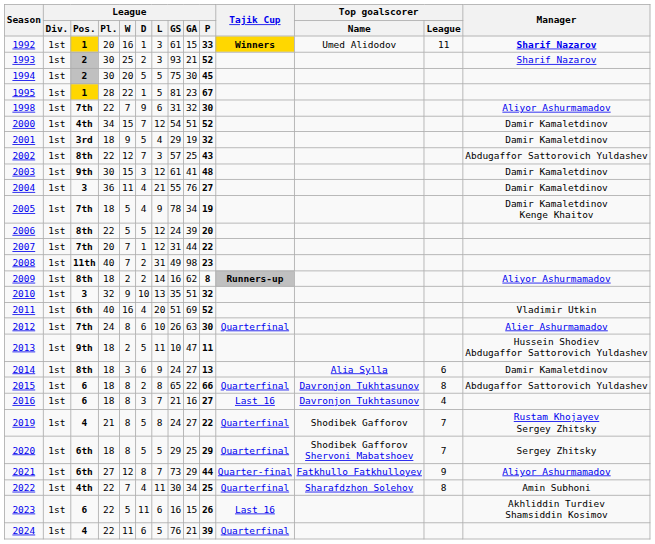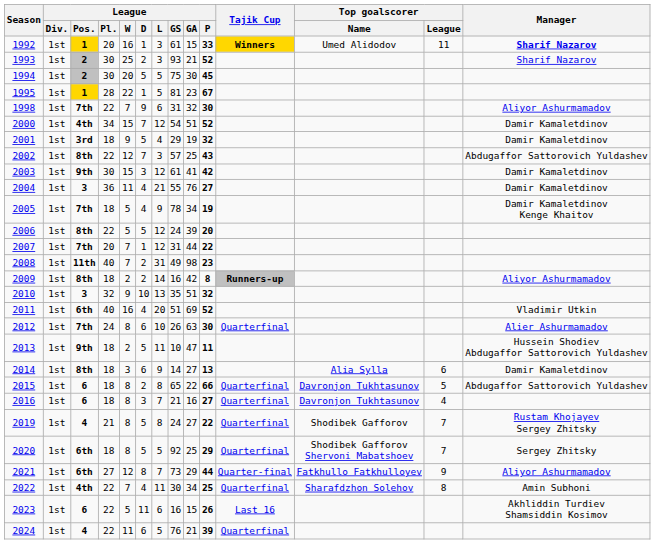2003 | League / P: 48 -> 42
2009 | League / GA: 62 -> 42
2014 | League / GS: 24 -> 14
2015 | Top goalscorer / League: 8 -> 5
2016 | Tajik Cup: Last 16 -> Quarterfinal
2020 | League / GS: 29 -> 92
